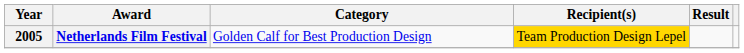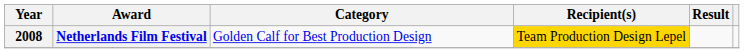Netherlands Film Festival | Year: 2005 -> 2008
